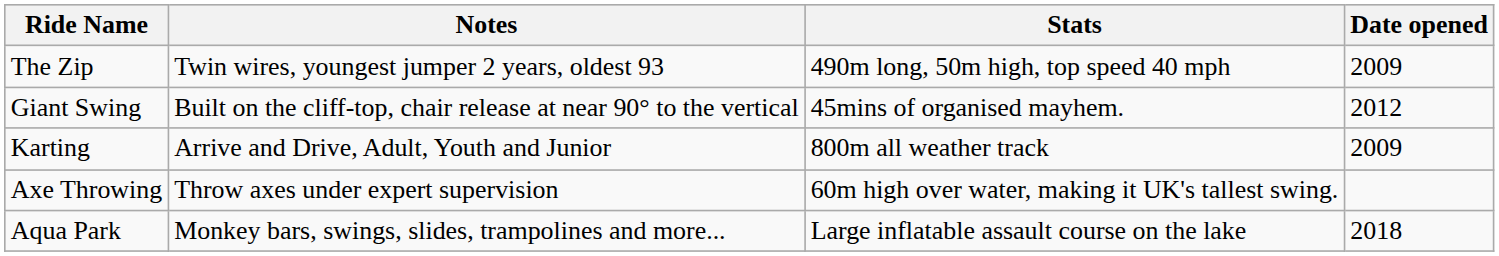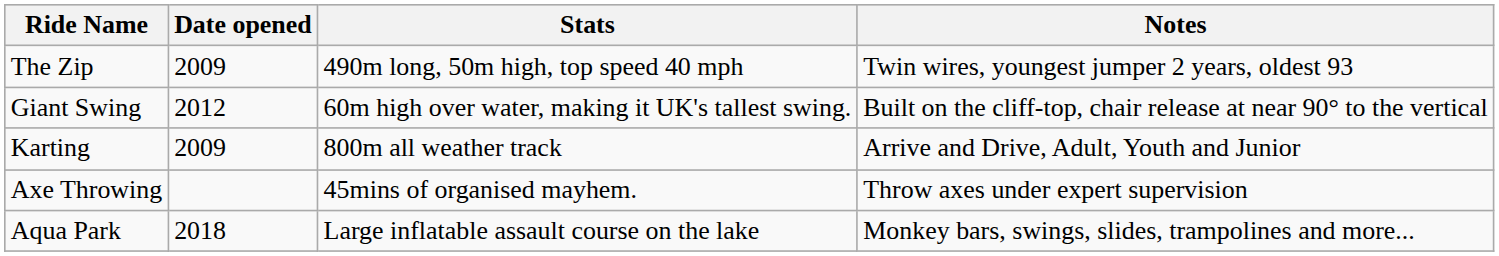columns swapped: Date opened <-> Notes
Giant Swing | Stats: 45mins of organised mayhem. -> 60m high over water, making it UK's tallest swing.
Axe Throwing | Stats: 60m high over water, making it UK's tallest swing. -> 45mins of organised mayhem.
